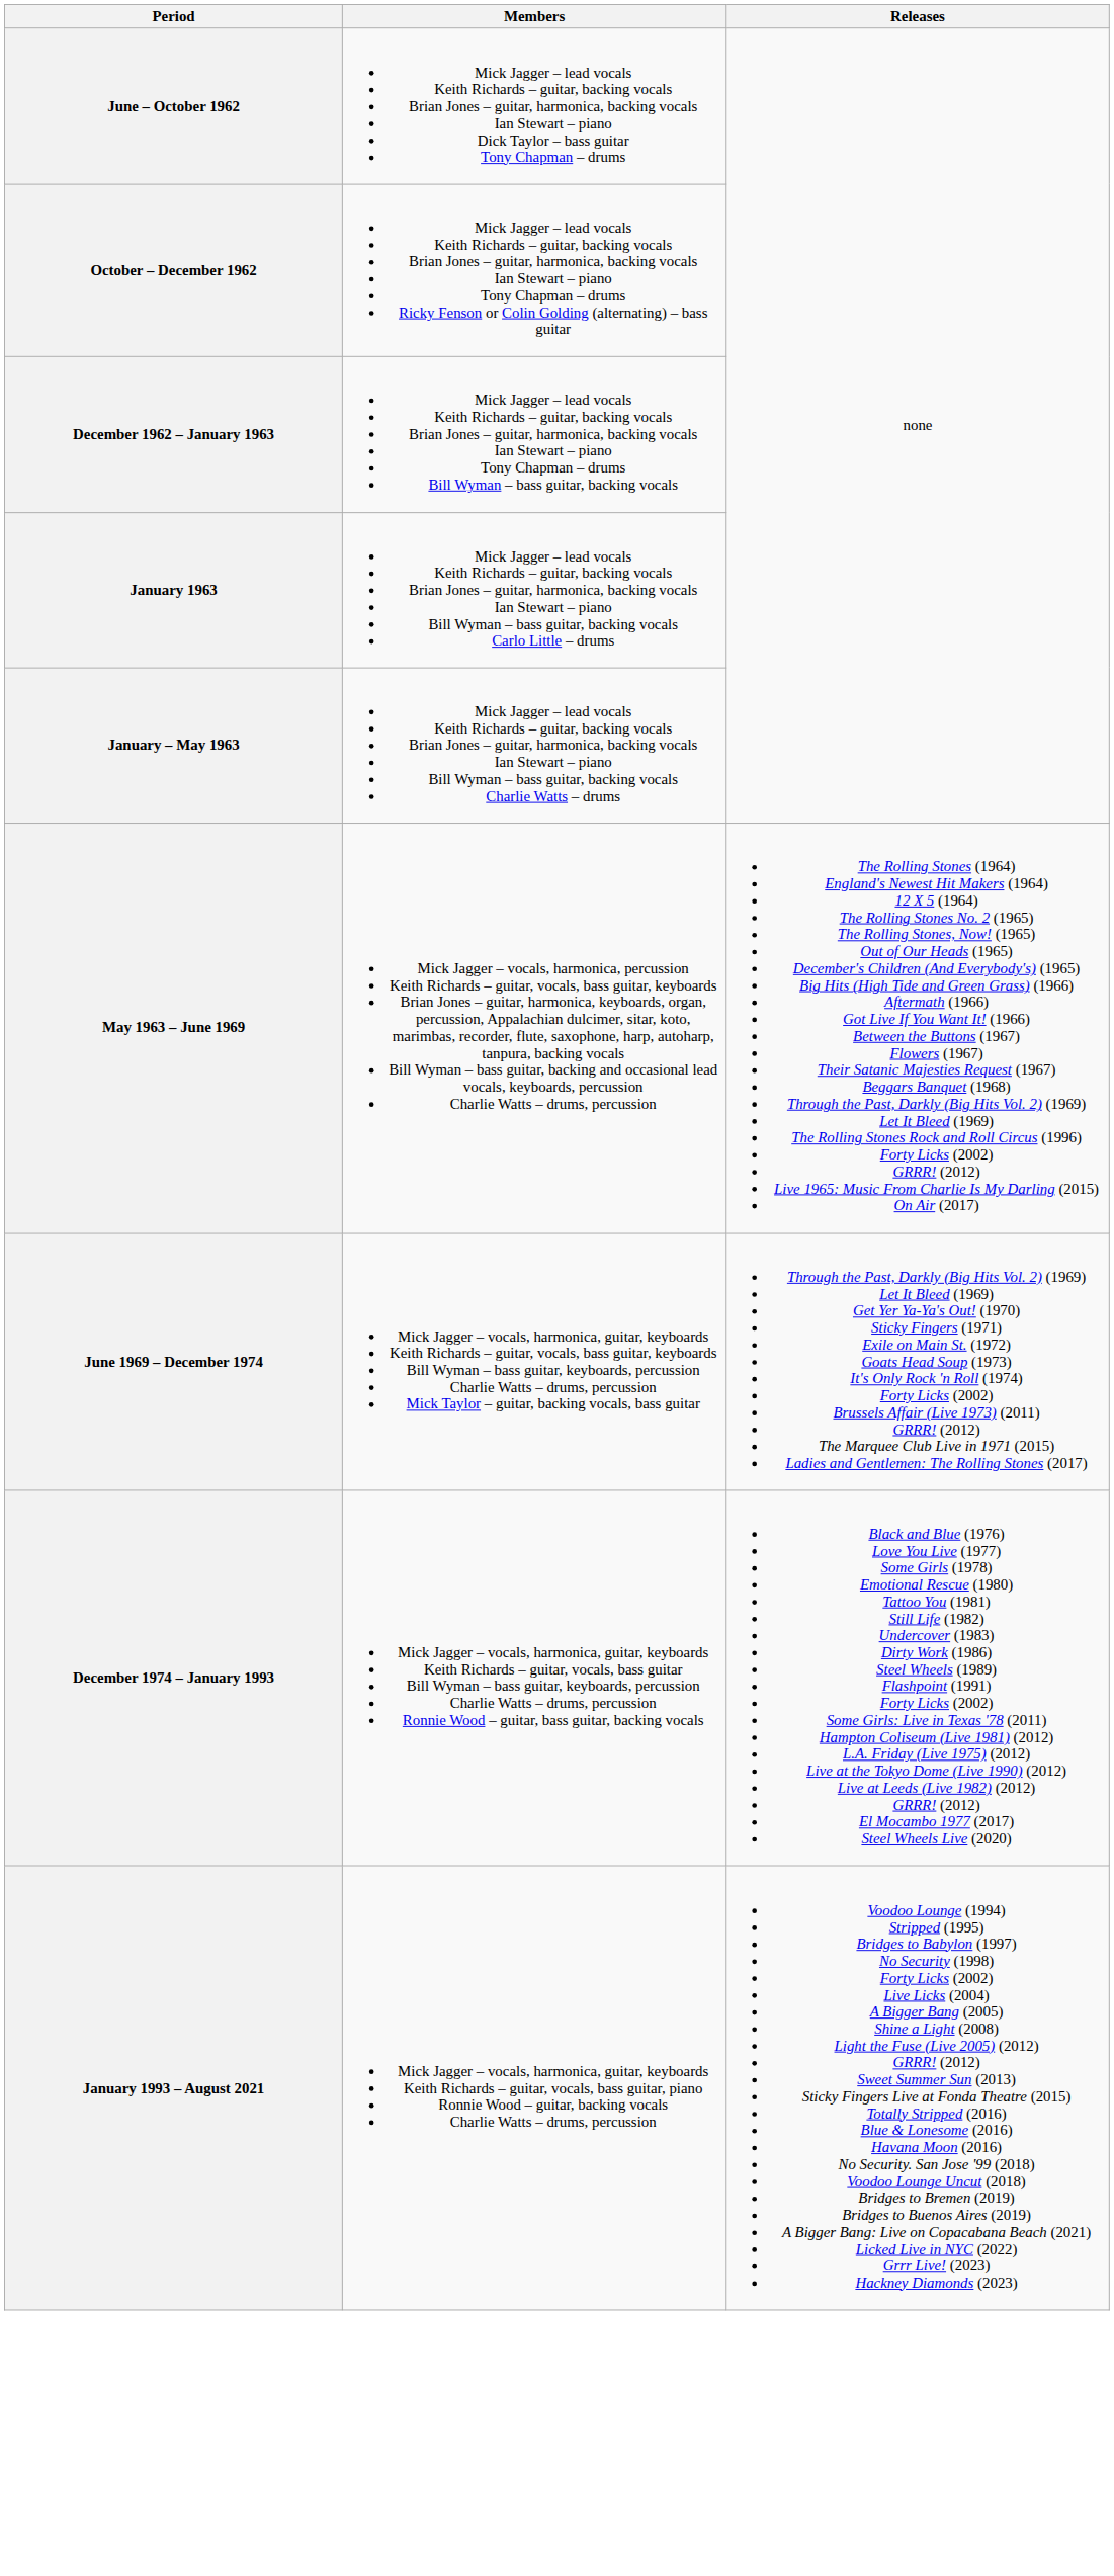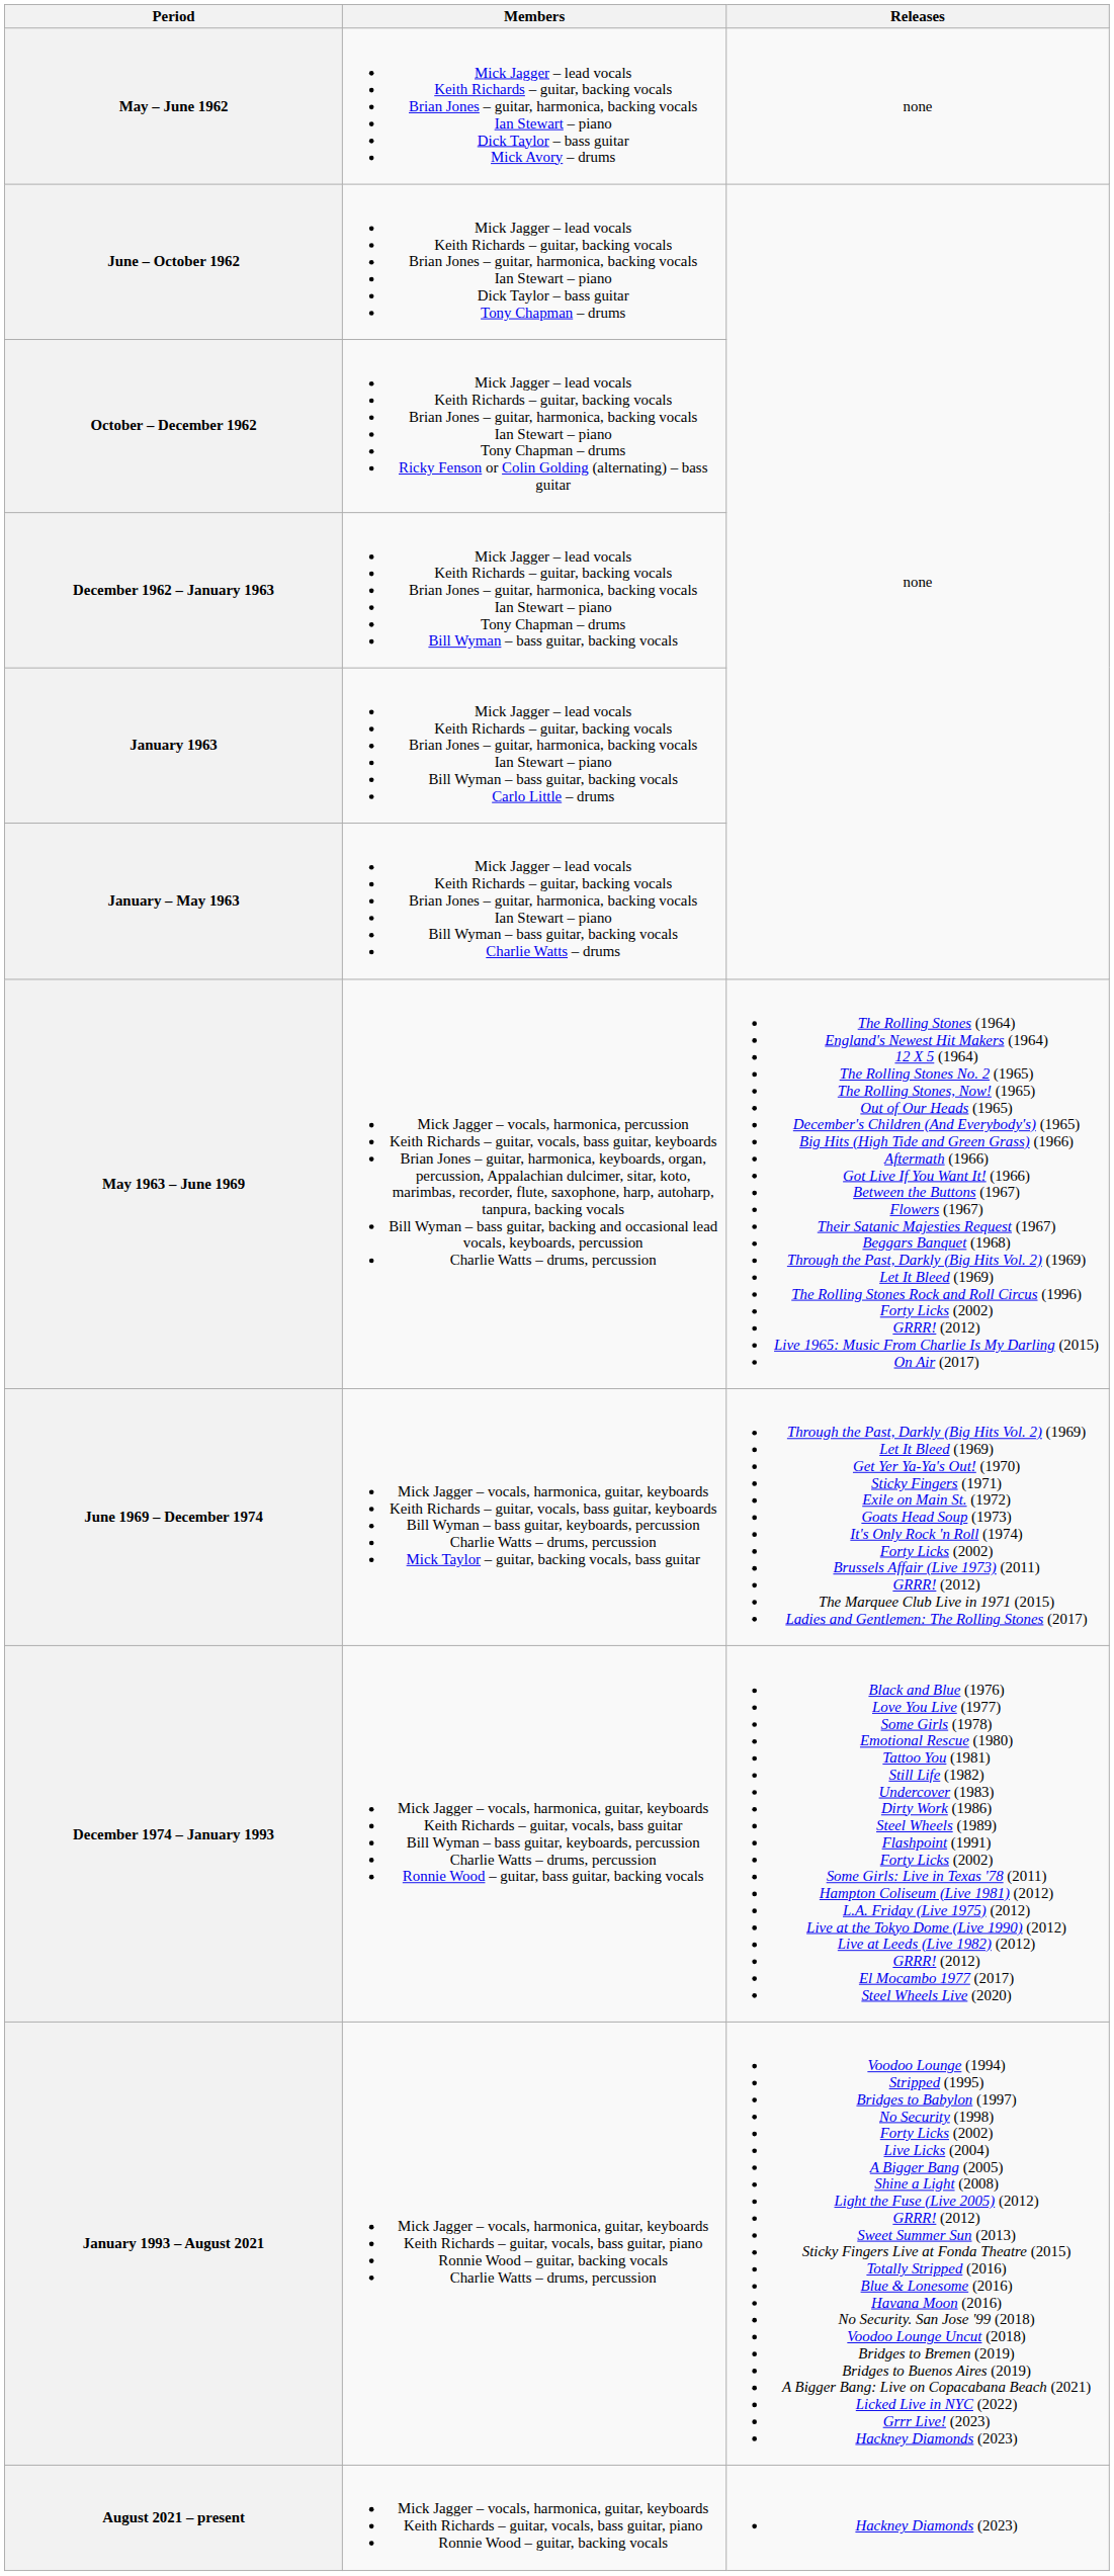+ row: May – June 1962 | Mick Jagger – lead vocals Keith Richards – guitar, backing vocals Brian Jones – guitar, harmonica, backing vocals Ian Stewart – piano Dick Taylor – bass guitar Mick Avory – drums | none
+ row: August 2021 – present | Mick Jagger – vocals, harmonica, guitar, keyboards Keith Richards – guitar, vocals, bass guitar, piano Ronnie Wood – guitar, backing vocals | Hackney Diamonds (2023)
